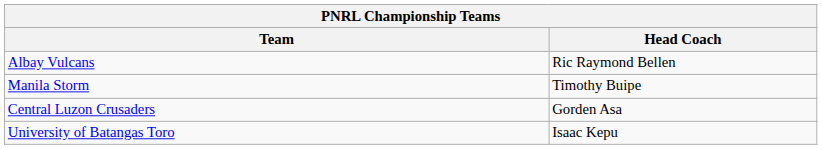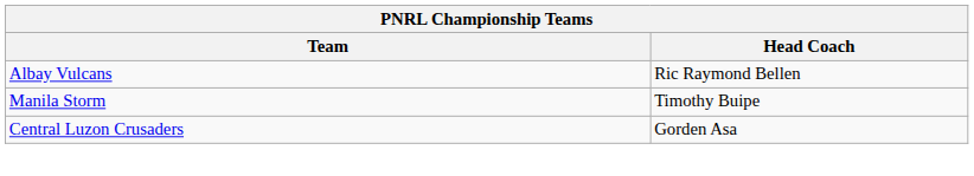- row: University of Batangas Toro | Isaac Kepu
